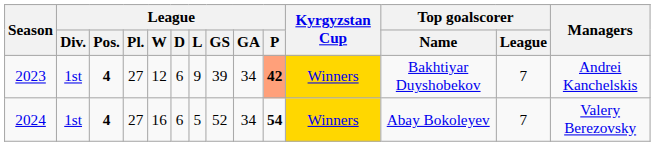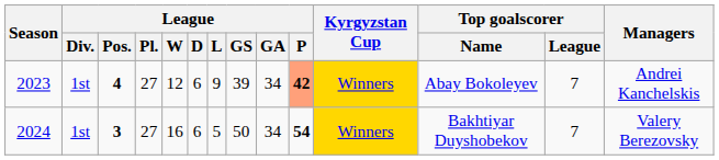2023 | Top goalscorer / Name: Bakhtiyar Duyshobekov -> Abay Bokoleyev
2024 | League / Pos.: 4 -> 3
2024 | League / GS: 52 -> 50
2024 | Top goalscorer / Name: Abay Bokoleyev -> Bakhtiyar Duyshobekov
